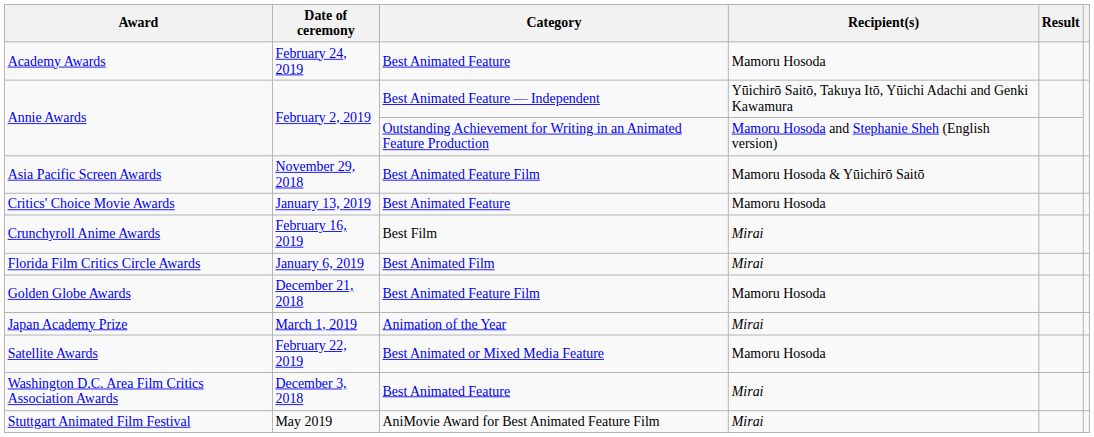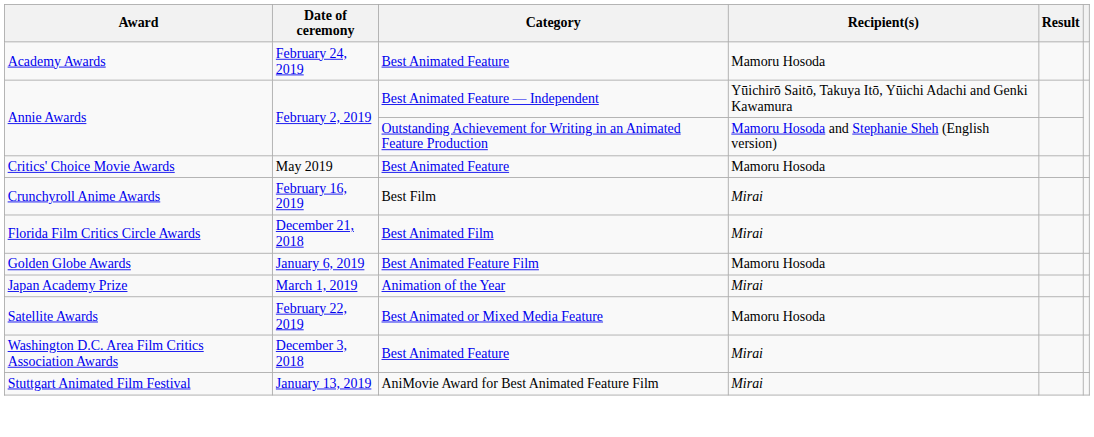- row: Asia Pacific Screen Awards | November 29, 2018 | Best Animated Feature Film | Mamoru Hosoda & Yūichirō Saitō
Critics' Choice Movie Awards | Date of ceremony: January 13, 2019 -> May 2019
Florida Film Critics Circle Awards | Date of ceremony: January 6, 2019 -> December 21, 2018
Golden Globe Awards | Date of ceremony: December 21, 2018 -> January 6, 2019
Stuttgart Animated Film Festival | Date of ceremony: May 2019 -> January 13, 2019
